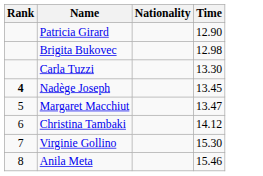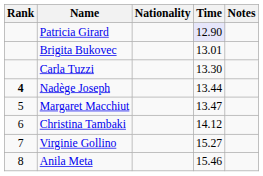+ column: Notes
Patricia Girard | Time: no background -> lavender background
Brigita Bukovec | Time: 12.98 -> 13.01
Nadège Joseph | Time: 13.45 -> 13.44
Virginie Gollino | Time: 15.30 -> 15.27
